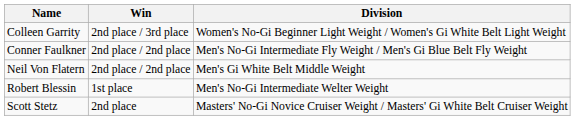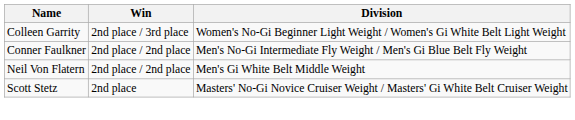- row: Robert Blessin | 1st place | Men's No-Gi Intermediate Welter Weight
